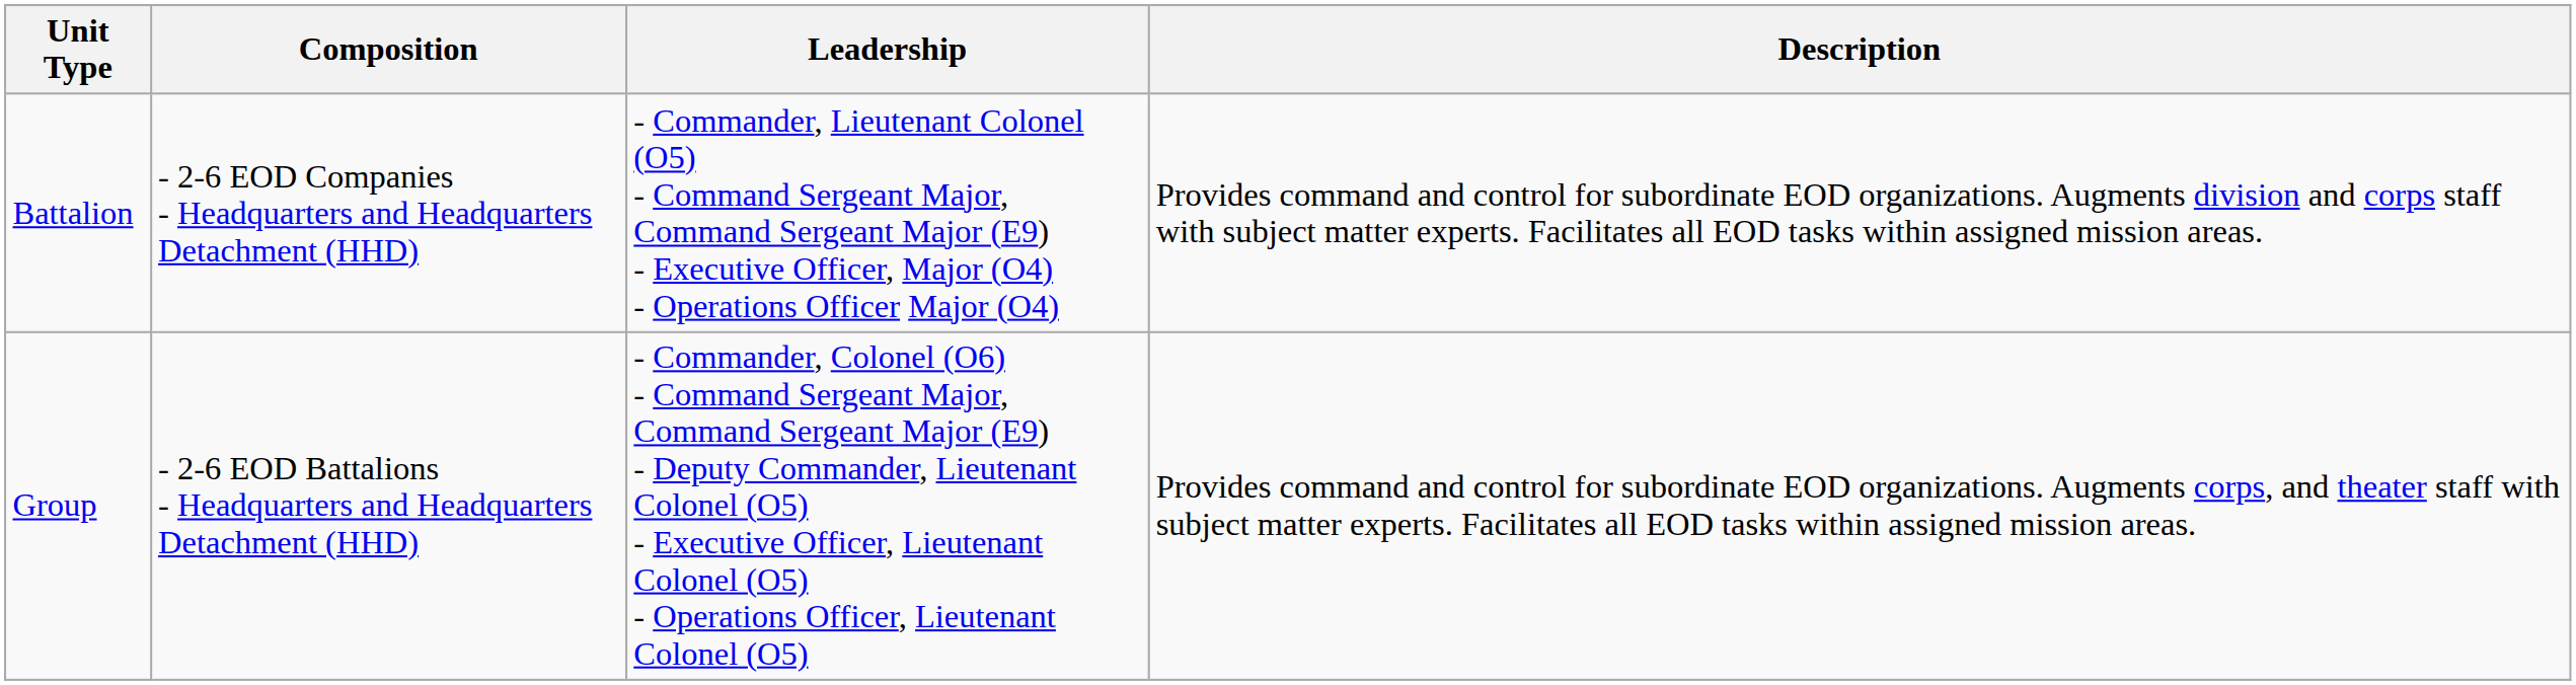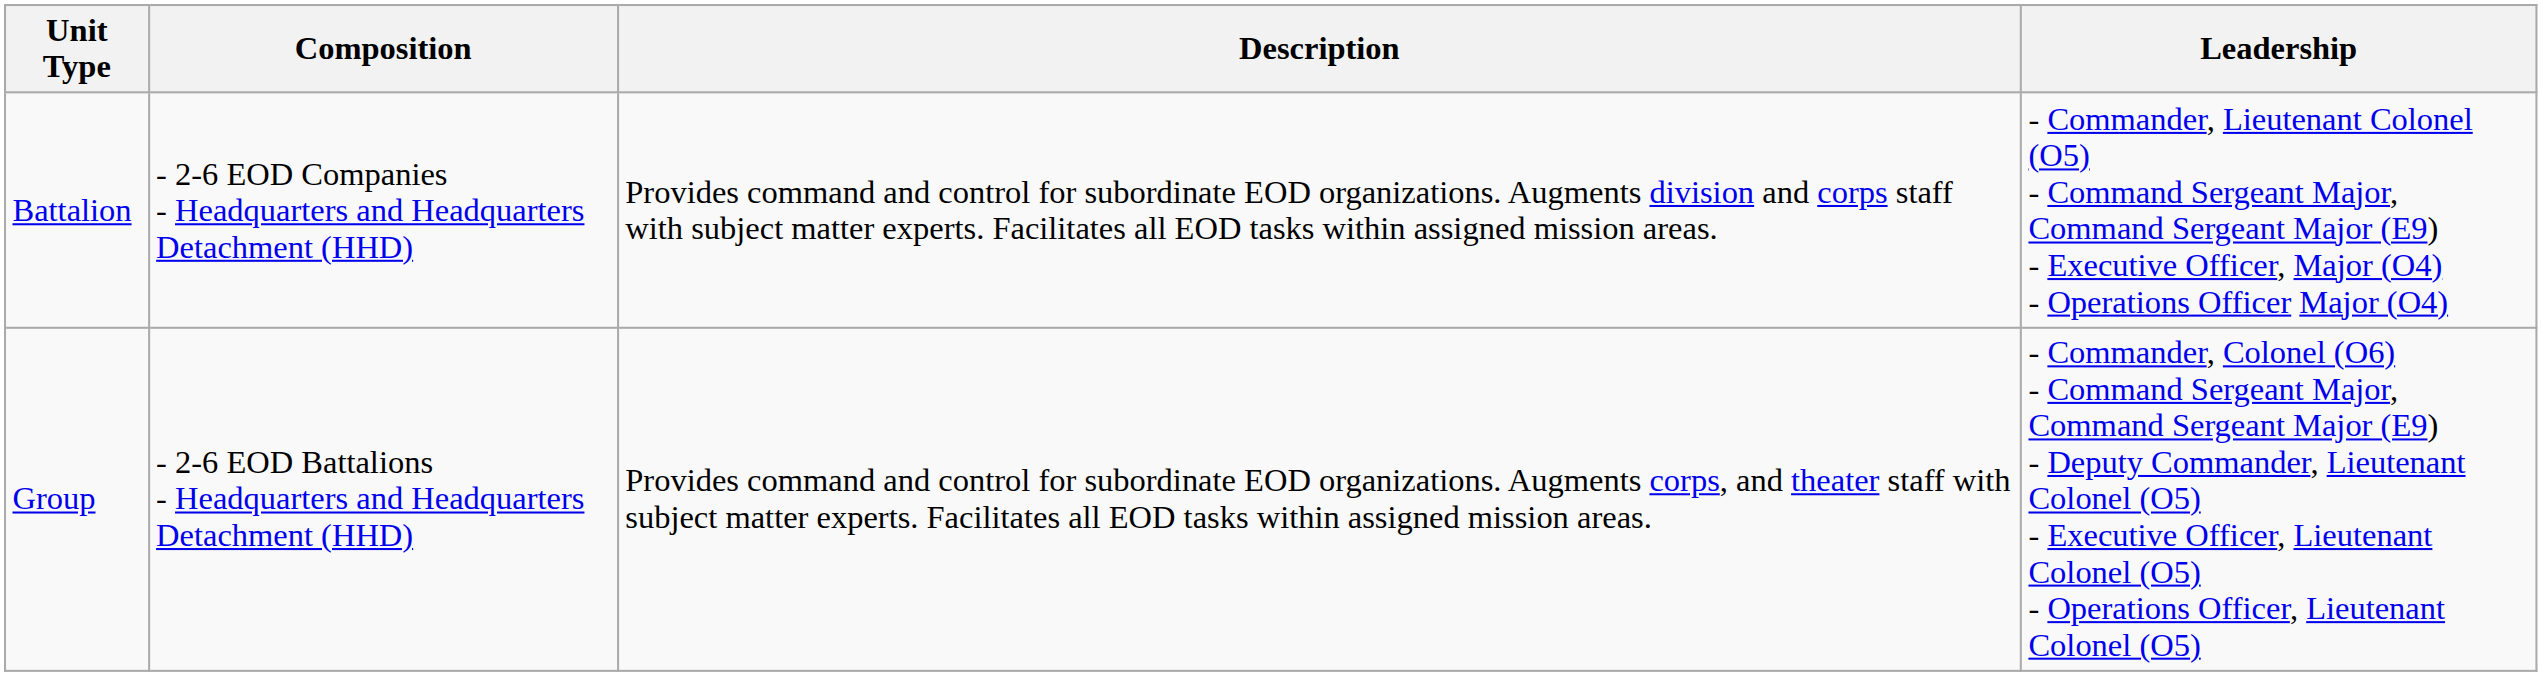columns swapped: Leadership <-> Description
